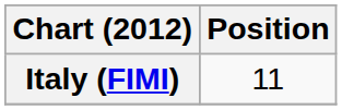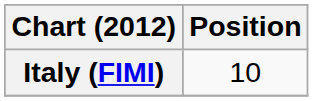Italy (FIMI) | Position: 11 -> 10
